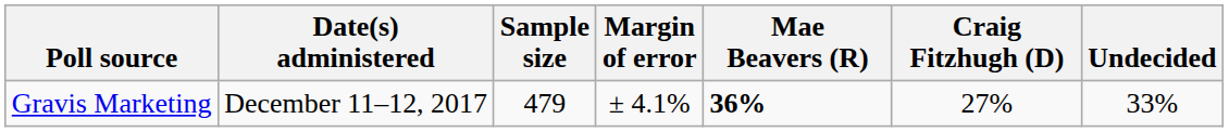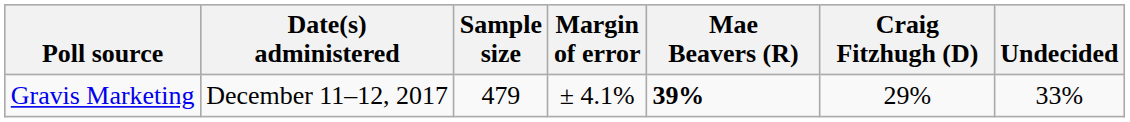Gravis Marketing | Mae Beavers (R): 36% -> 39%
Gravis Marketing | Craig Fitzhugh (D): 27% -> 29%
